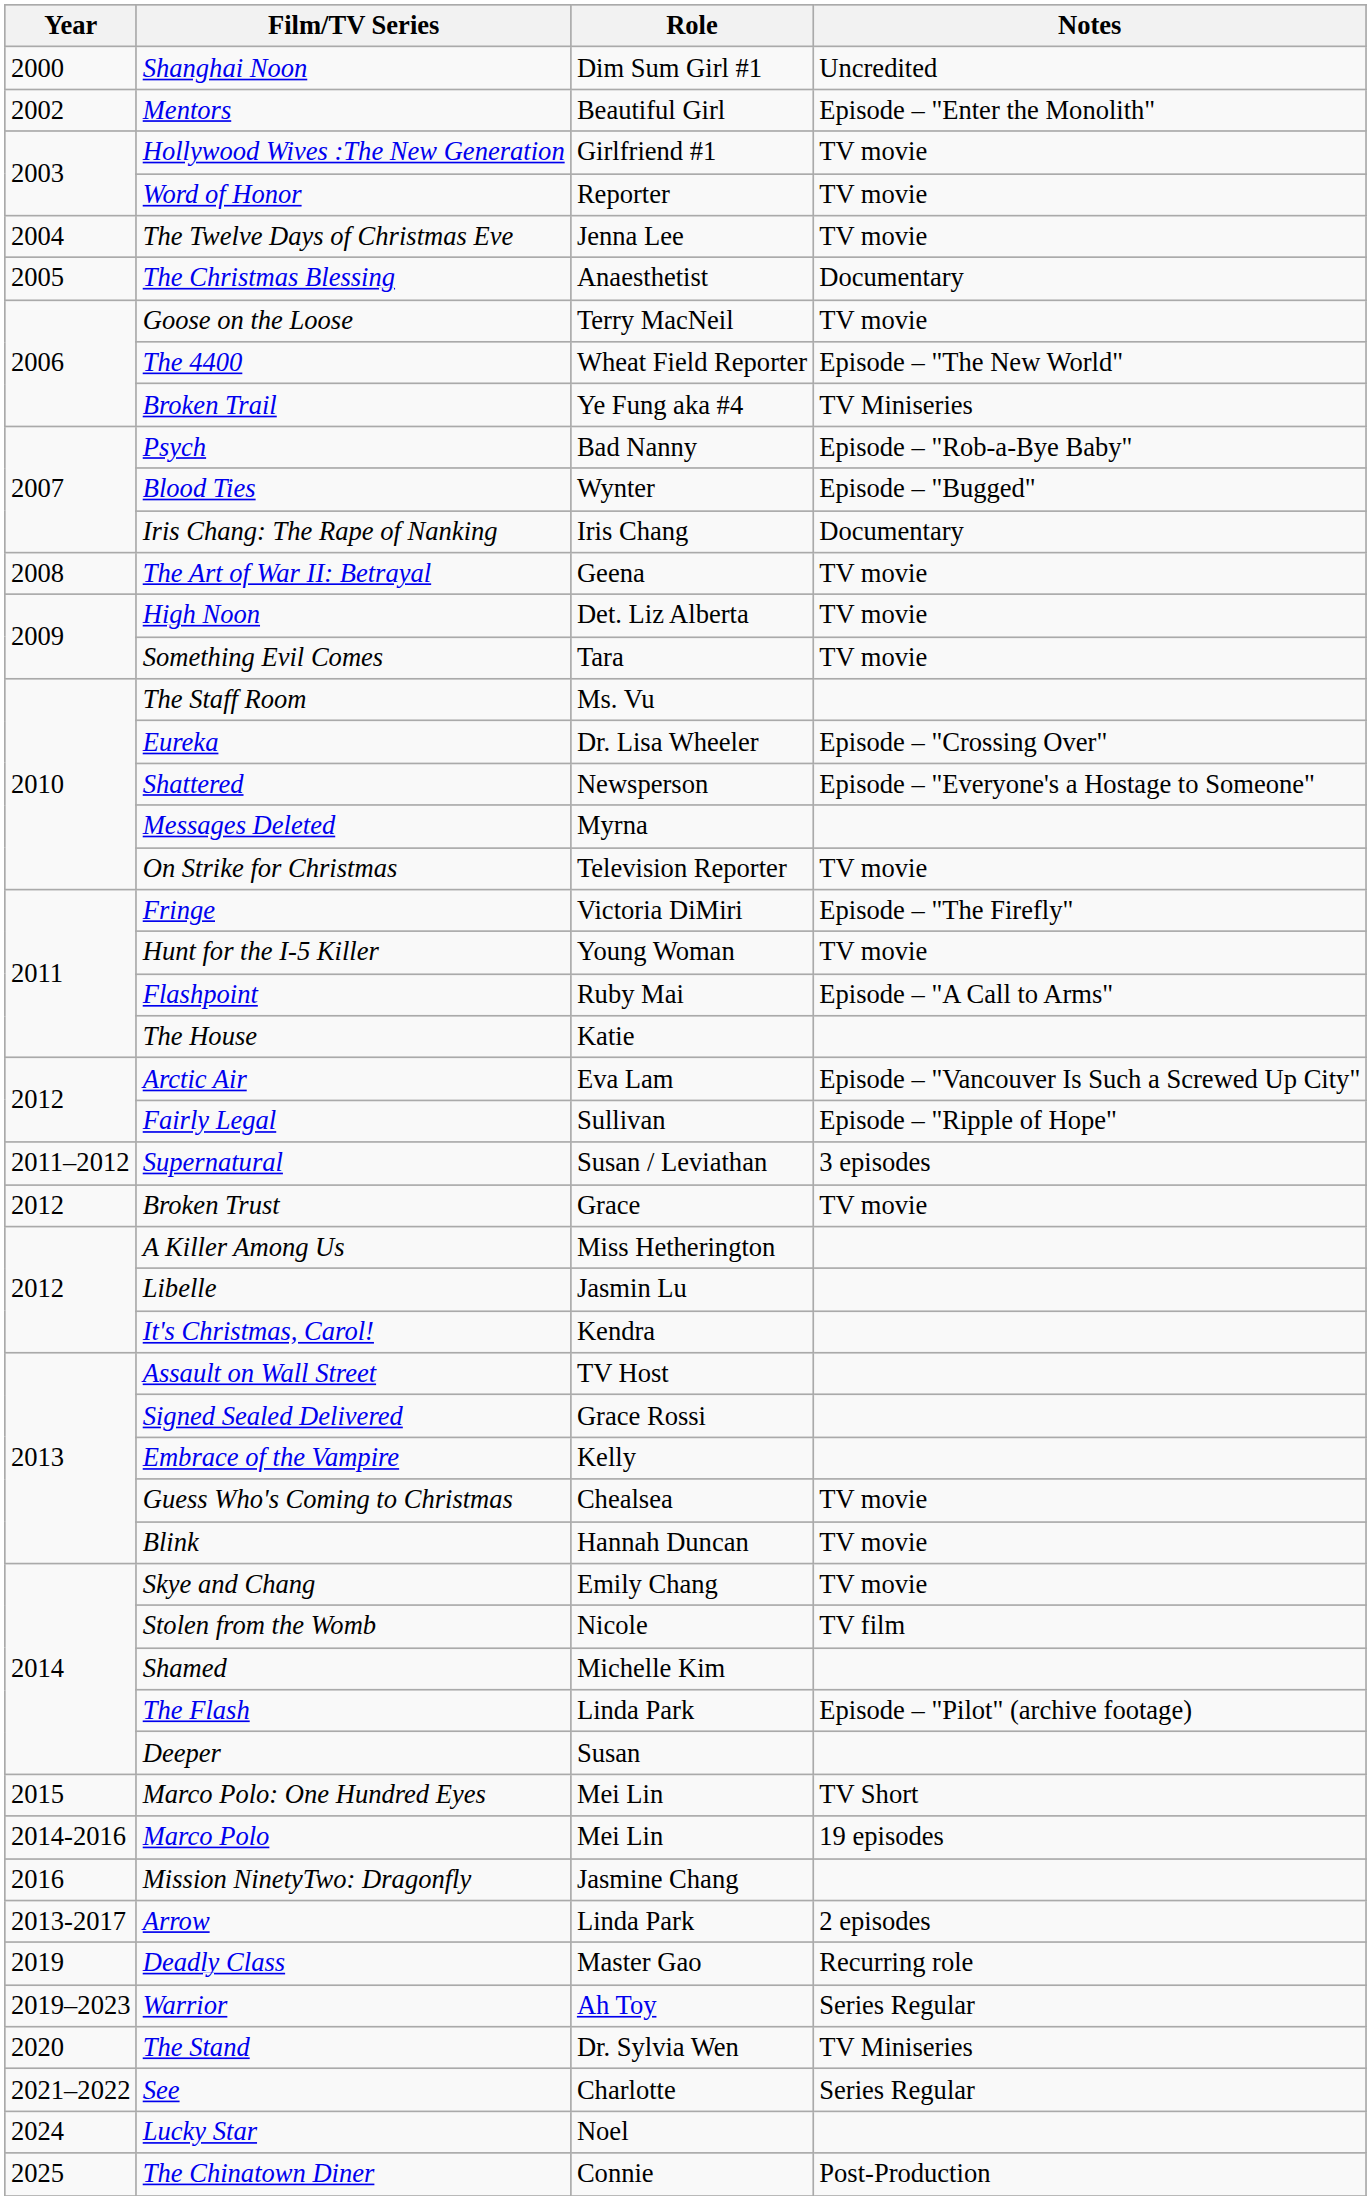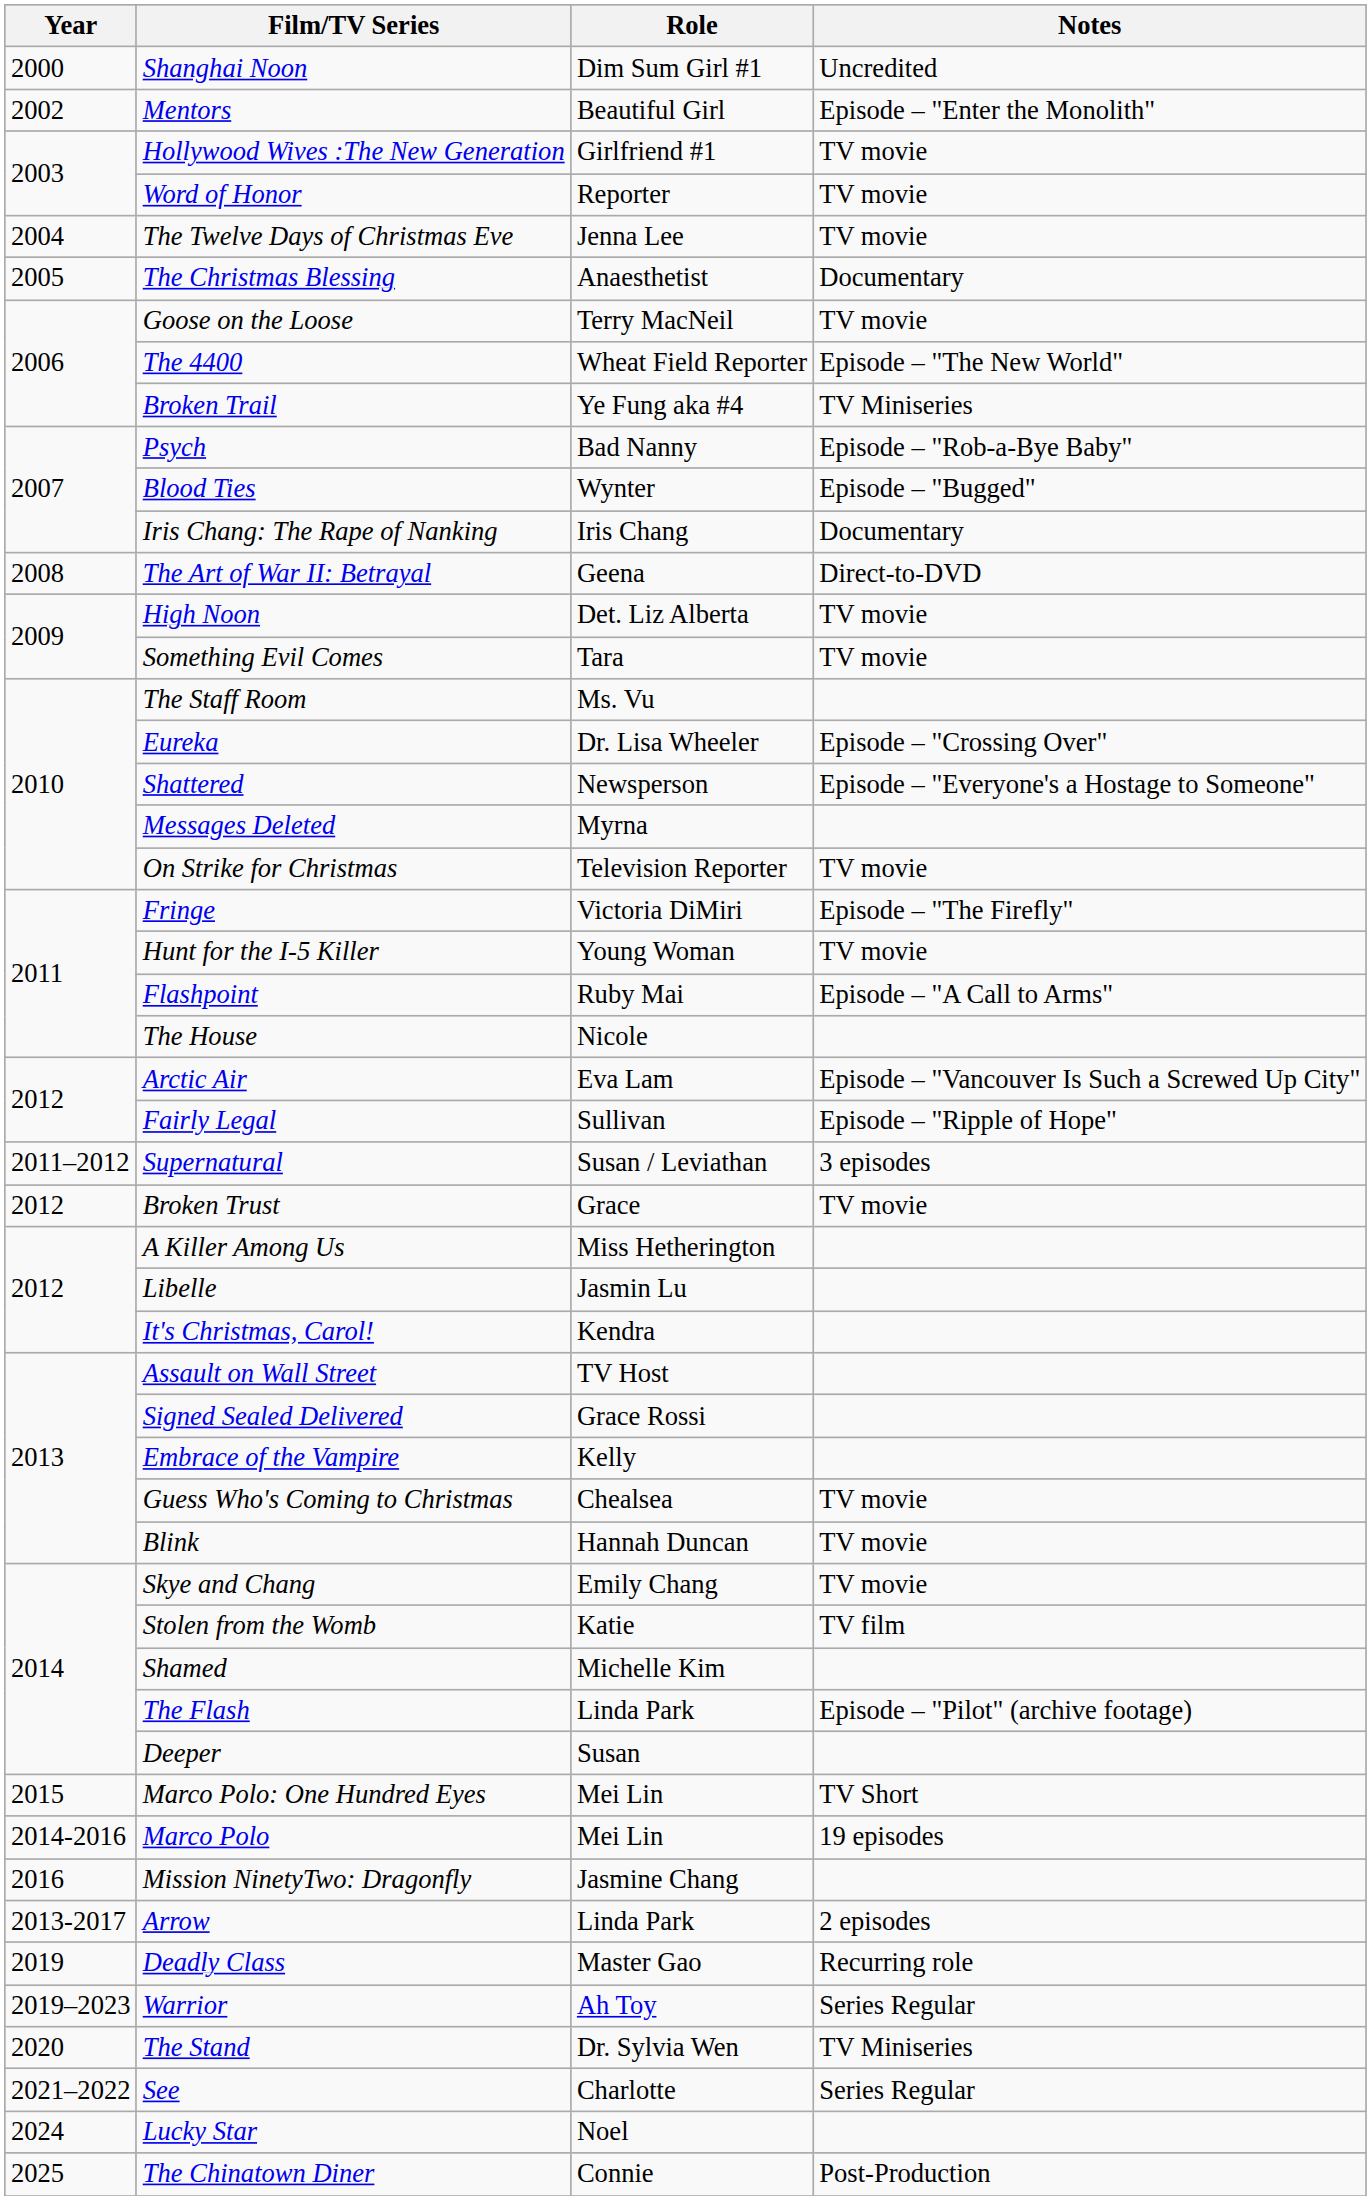The Art of War II: Betrayal | Notes: TV movie -> Direct-to-DVD
The House | Role: Katie -> Nicole
Stolen from the Womb | Role: Nicole -> Katie
